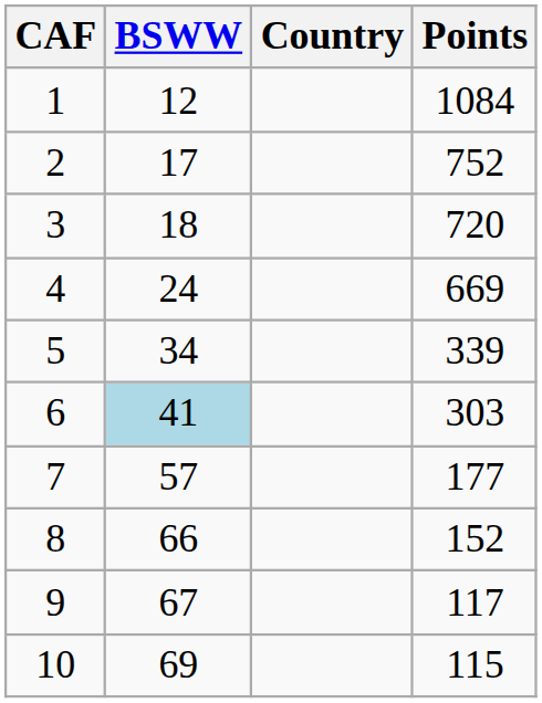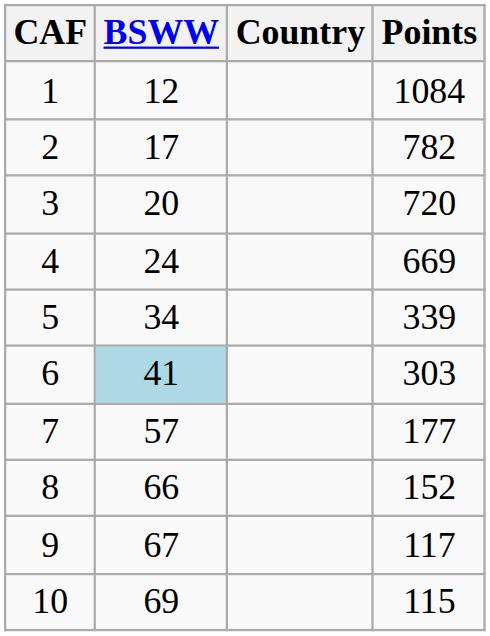2 | Points: 752 -> 782
3 | BSWW: 18 -> 20
